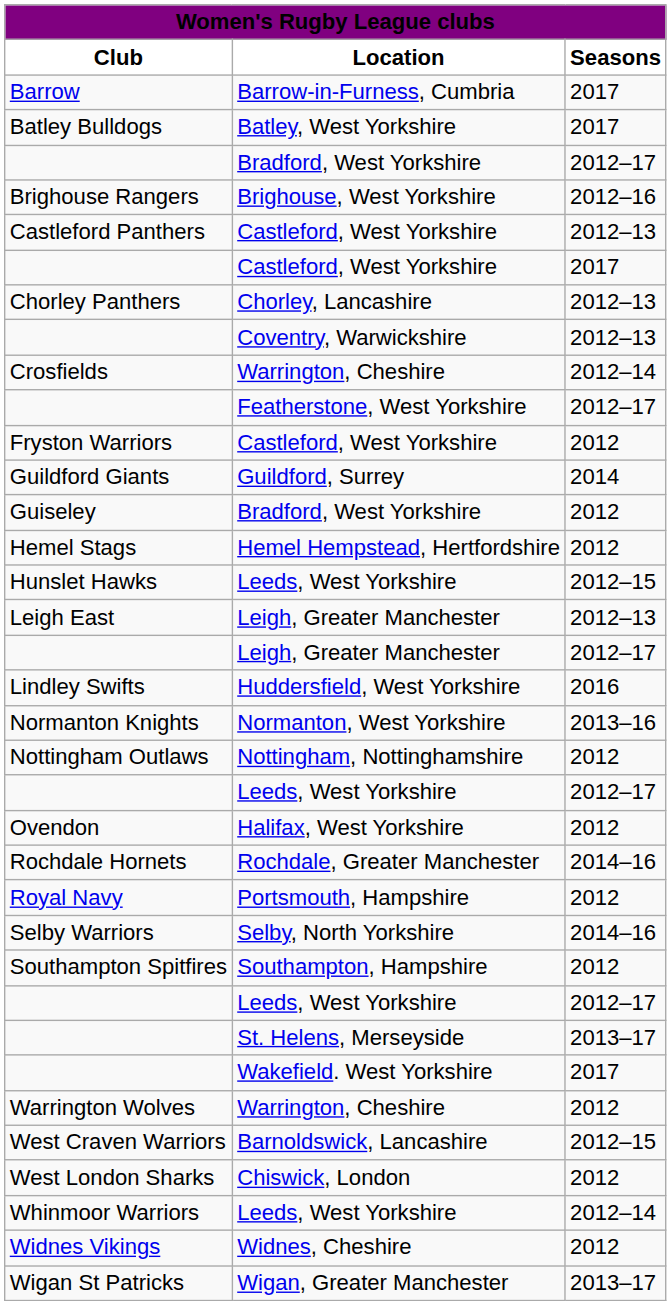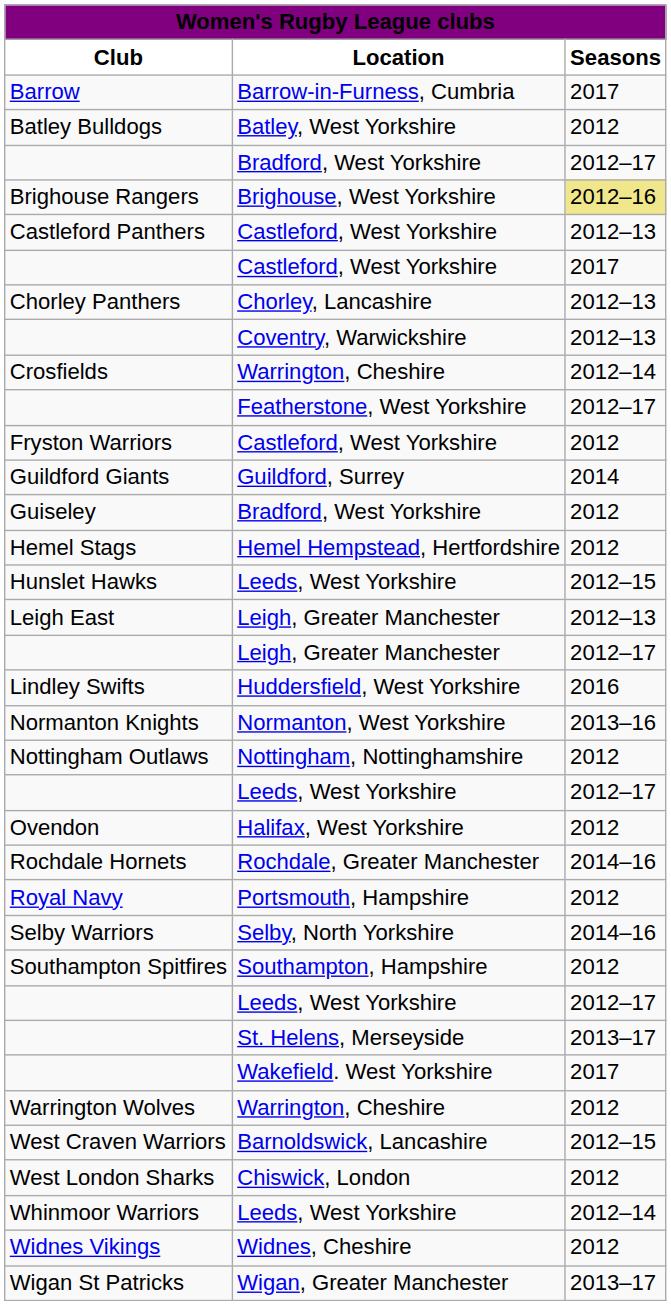Batley Bulldogs | Seasons: 2017 -> 2012
Brighouse Rangers | Seasons: no background -> khaki background
